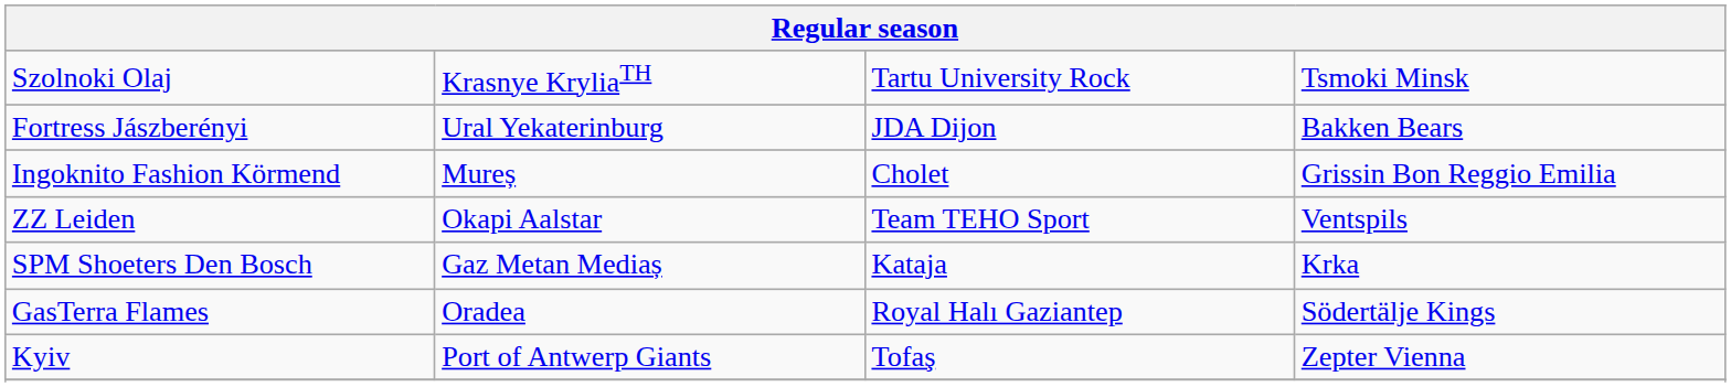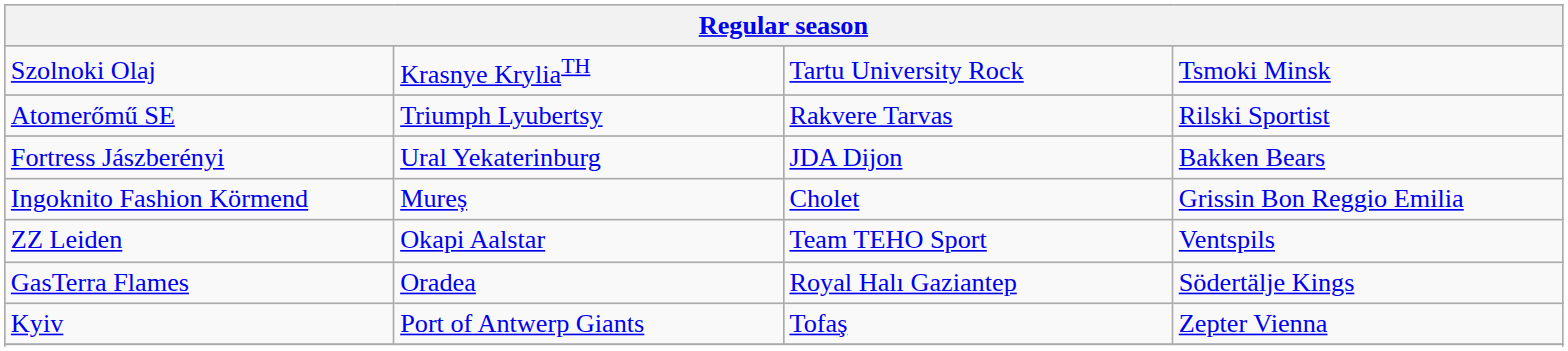+ row: Atomerőmű SE | Triumph Lyubertsy | Rakvere Tarvas | Rilski Sportist
- row: SPM Shoeters Den Bosch | Gaz Metan Mediaș | Kataja | Krka
